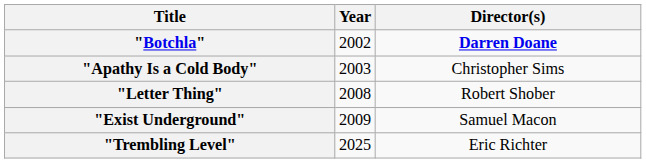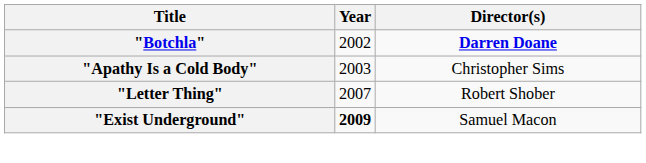"Letter Thing" | Year: 2008 -> 2007
"Exist Underground" | Year: normal -> bold
- row: "Trembling Level" | 2025 | Eric Richter
